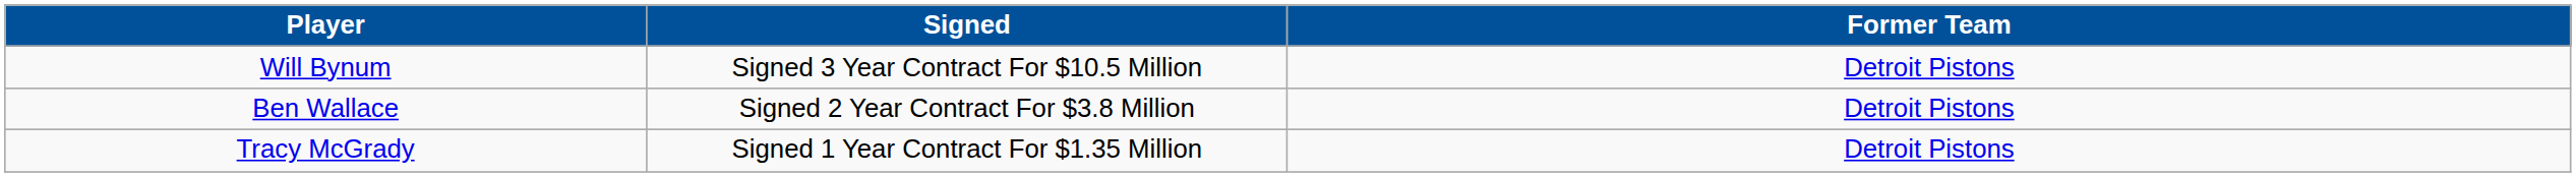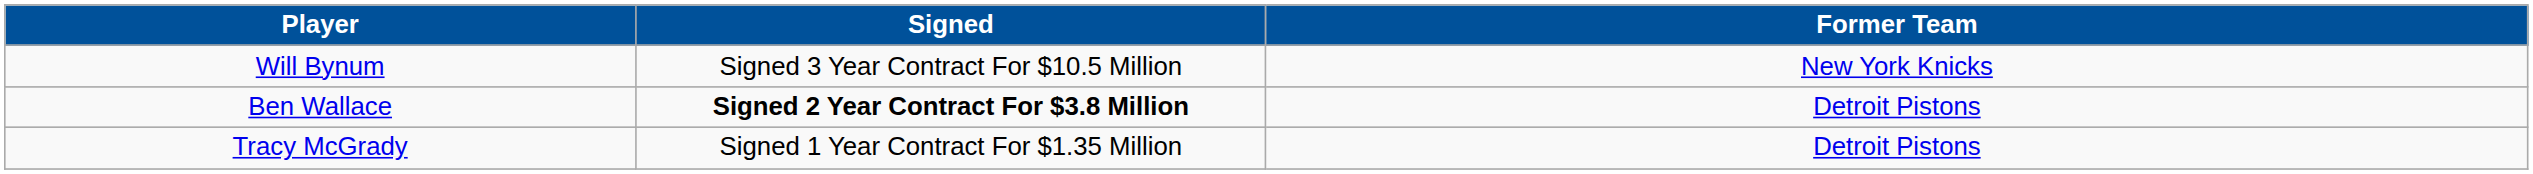Will Bynum | Former Team: Detroit Pistons -> New York Knicks
Ben Wallace | Signed: normal -> bold
